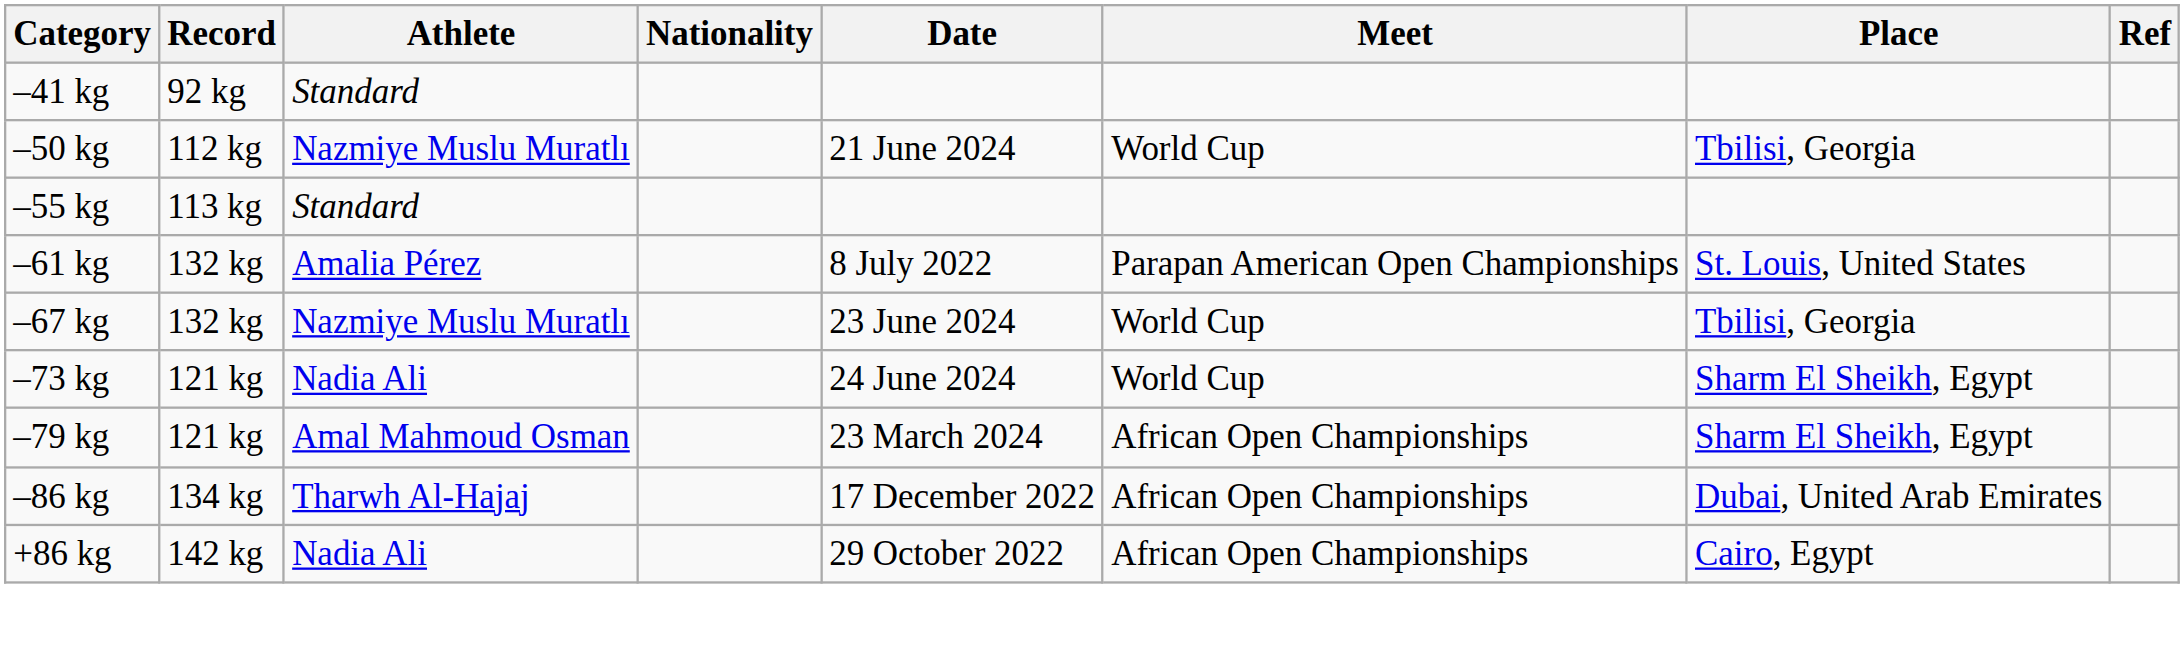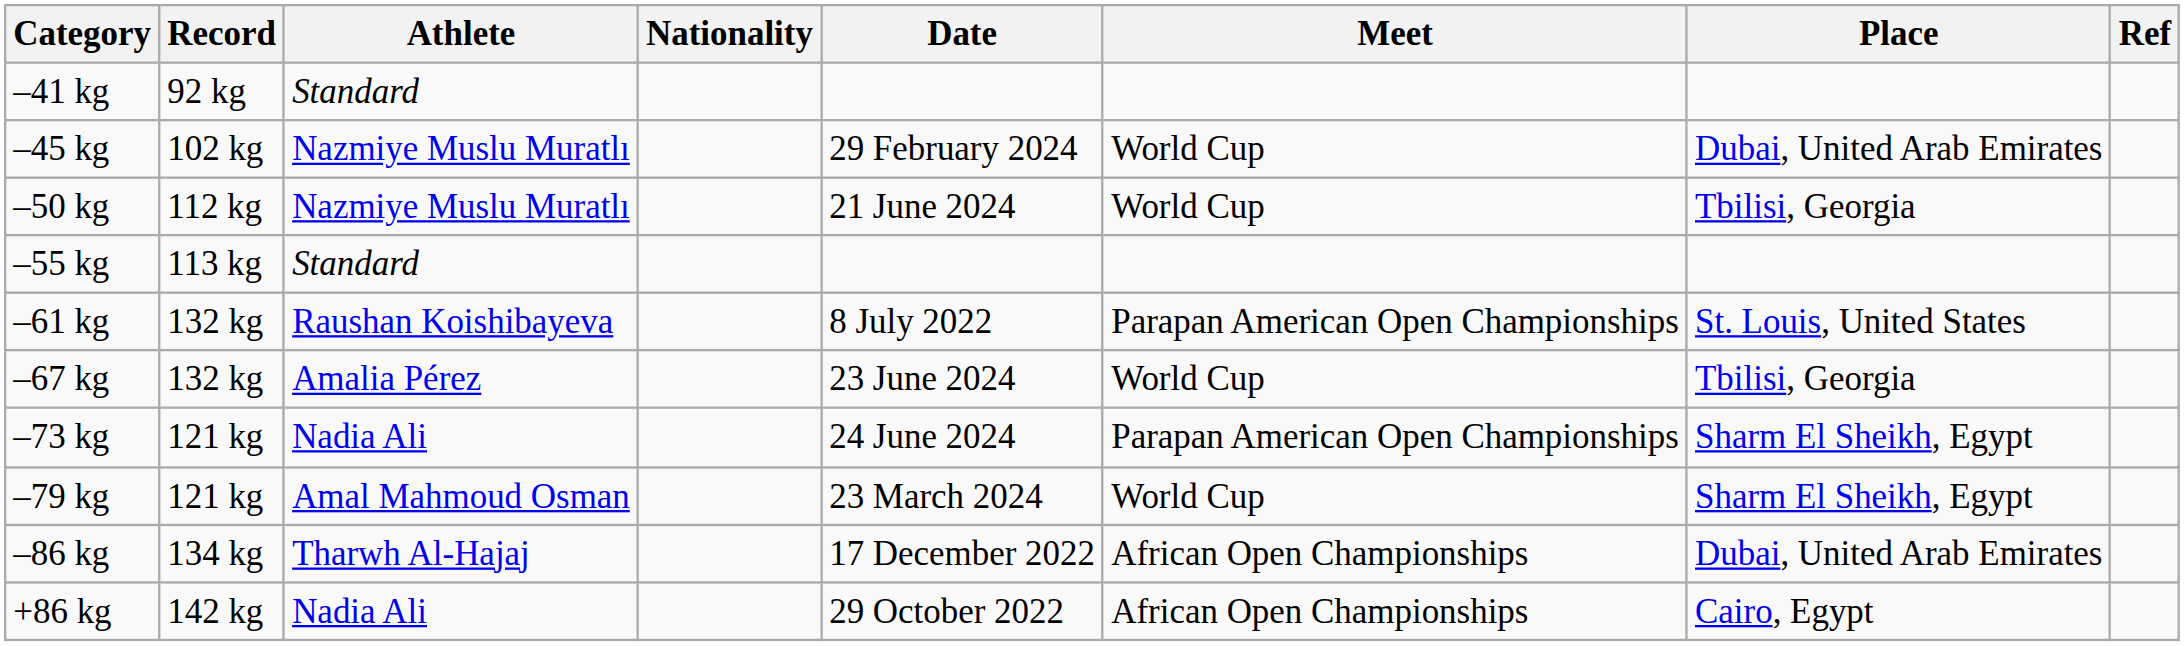+ row: –45 kg | 102 kg | Nazmiye Muslu Muratlı | 29 February 2024 | World Cup | Dubai, United Arab Emirates
–61 kg | Athlete: Amalia Pérez -> Raushan Koishibayeva
–67 kg | Athlete: Nazmiye Muslu Muratlı -> Amalia Pérez
–73 kg | Meet: World Cup -> Parapan American Open Championships
–79 kg | Meet: African Open Championships -> World Cup
